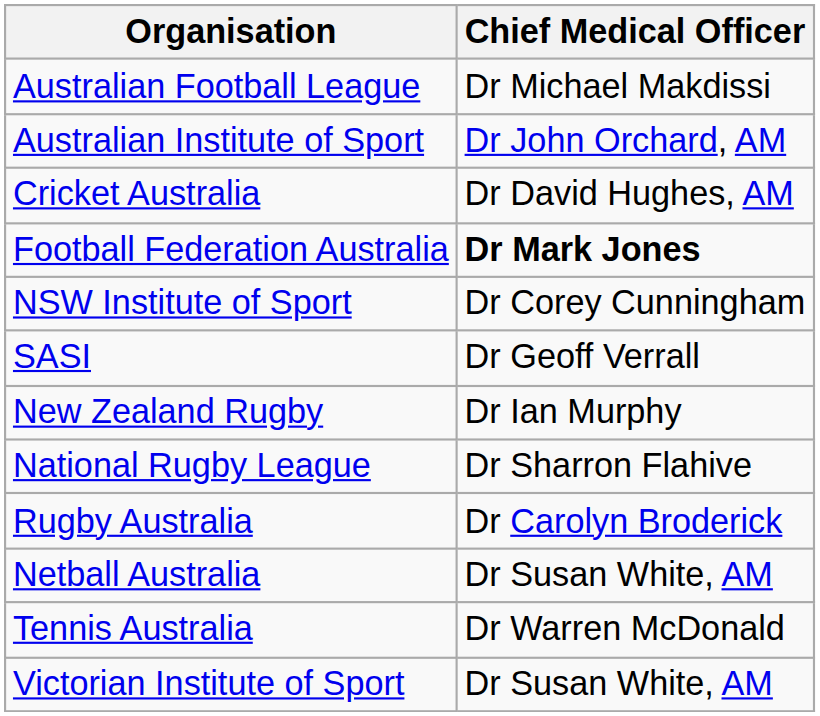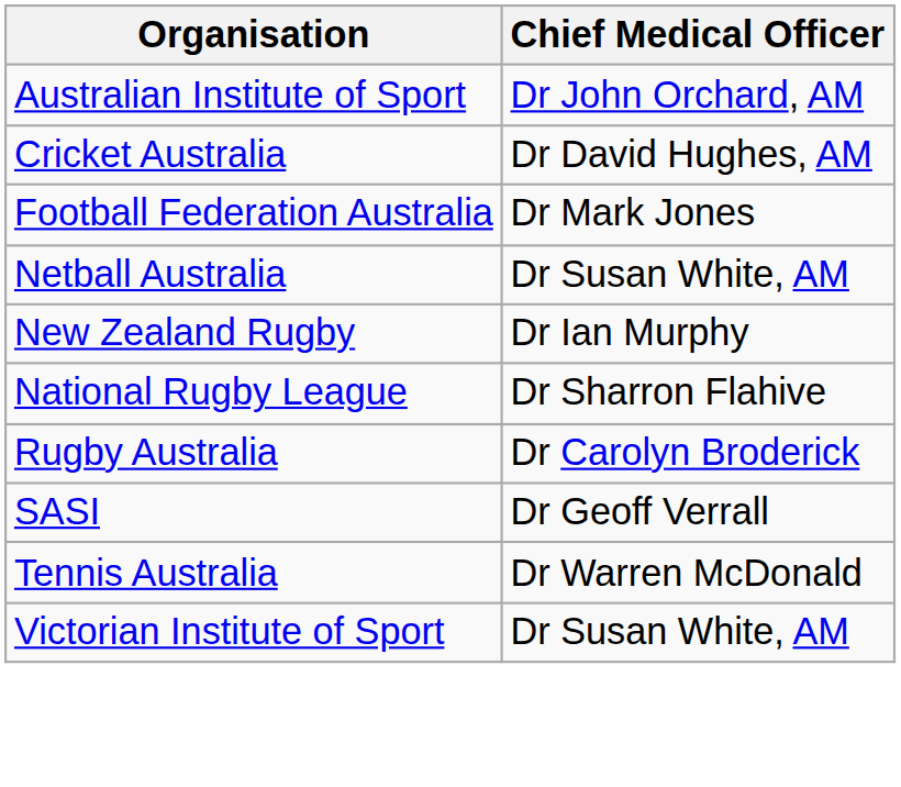- row: Australian Football League | Dr Michael Makdissi
Football Federation Australia | Chief Medical Officer: bold -> normal
- row: NSW Institute of Sport | Dr Corey Cunningham
rows swapped: Netball Australia <-> SASI
